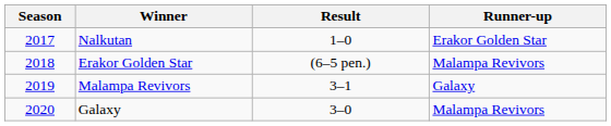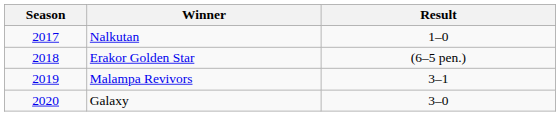- column: Runner-up | Erakor Golden Star | Malampa Revivors | Galaxy | Malampa Revivors
